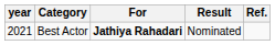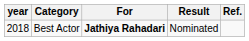Best Actor | year: 2021 -> 2018
